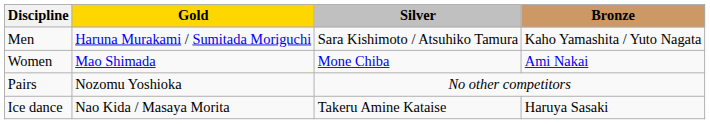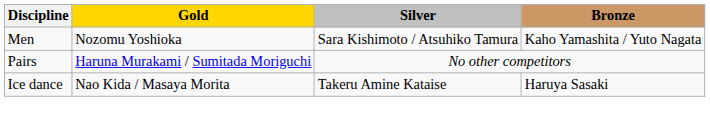Men | Gold: Haruna Murakami / Sumitada Moriguchi -> Nozomu Yoshioka
- row: Women | Mao Shimada | Mone Chiba | Ami Nakai
Pairs | Gold: Nozomu Yoshioka -> Haruna Murakami / Sumitada Moriguchi
